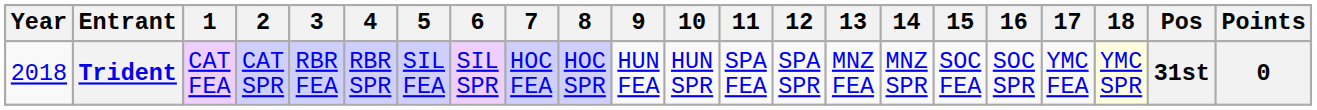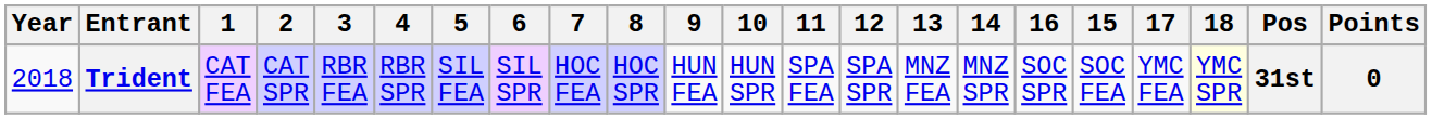columns swapped: 15 <-> 16
